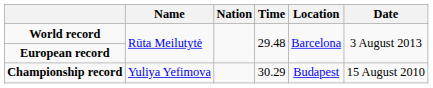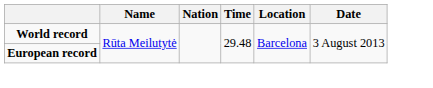- row: Championship record | Yuliya Yefimova | 30.29 | Budapest | 15 August 2010
